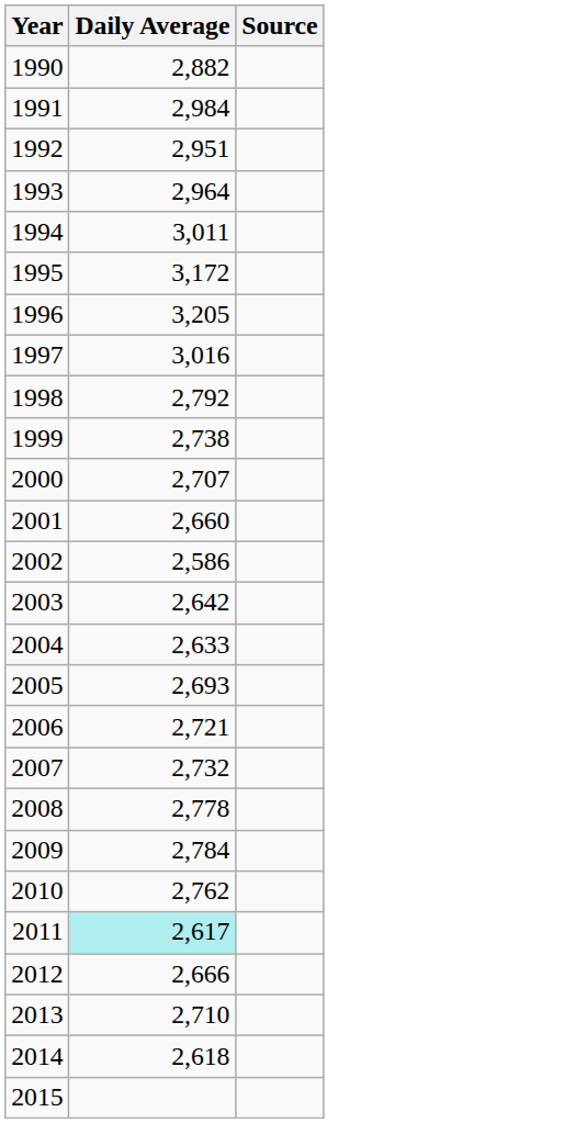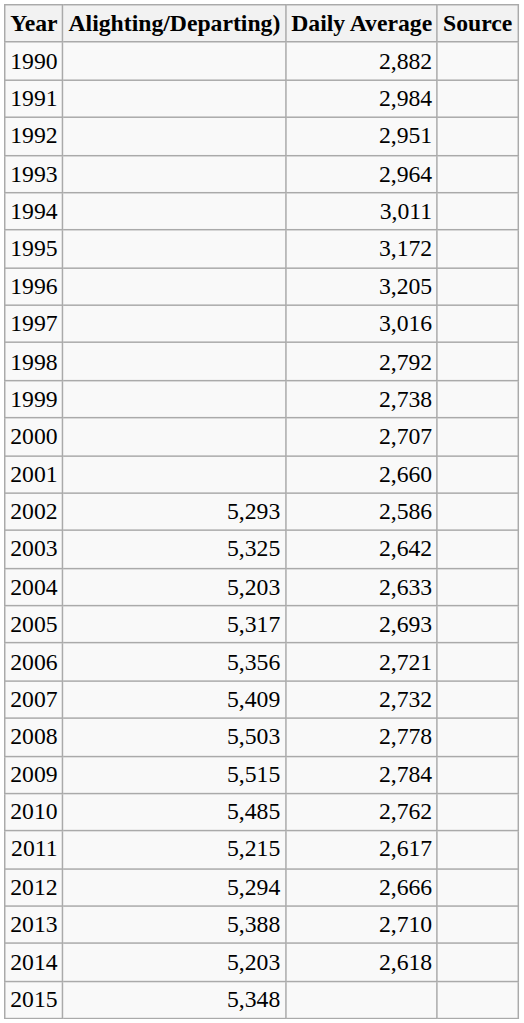+ column: Alighting/Departing) | 5,293 | 5,325 | 5,203 | 5,317 | 5,356 | 5,409 | 5,503 | 5,515 | 5,485 | 5,215 | 5,294 | 5,388 | 5,203 | 5,348
2011 | Daily Average: paleturquoise background -> no background
